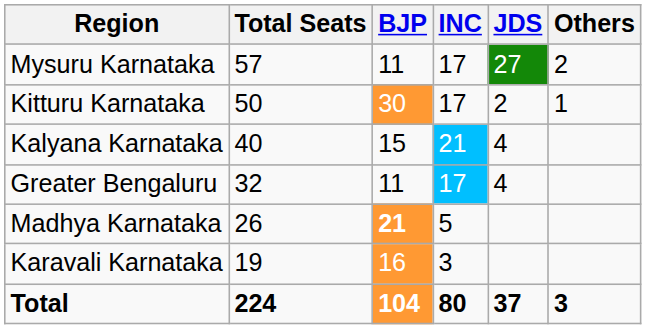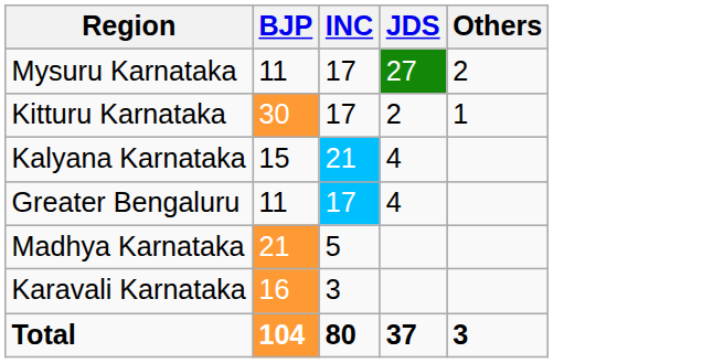- column: Total Seats | 57 | 50 | 40 | 32 | 26 | 19 | 224
Madhya Karnataka | BJP: bold -> normal
